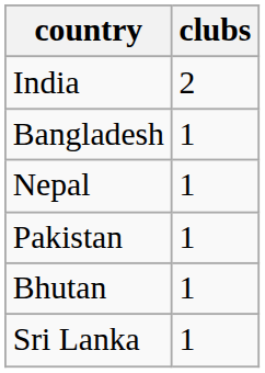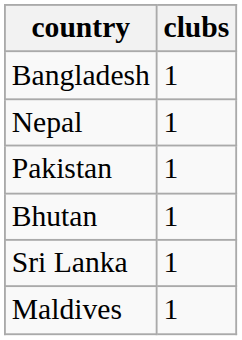- row: India | 2
+ row: Maldives | 1
